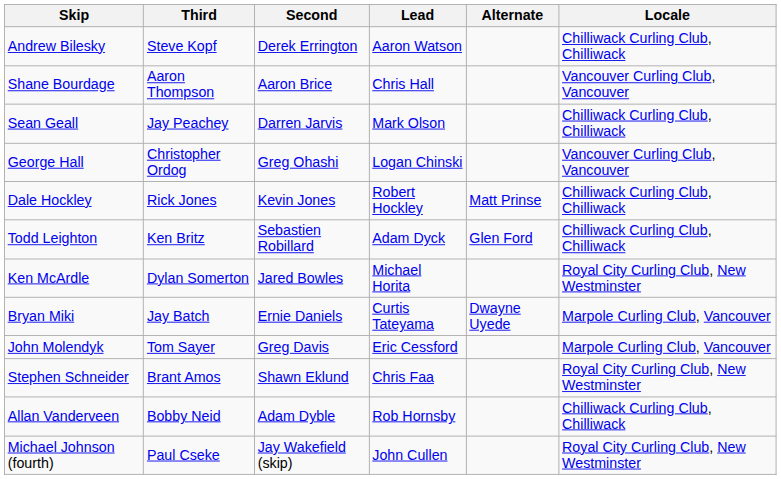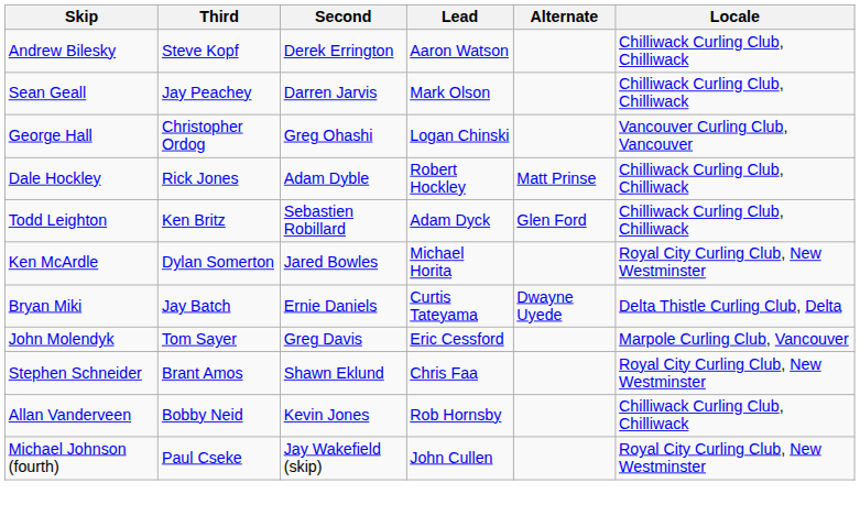- row: Shane Bourdage | Aaron Thompson | Aaron Brice | Chris Hall | Vancouver Curling Club, Vancouver
Dale Hockley | Second: Kevin Jones -> Adam Dyble
Bryan Miki | Locale: Marpole Curling Club, Vancouver -> Delta Thistle Curling Club, Delta
Allan Vanderveen | Second: Adam Dyble -> Kevin Jones
